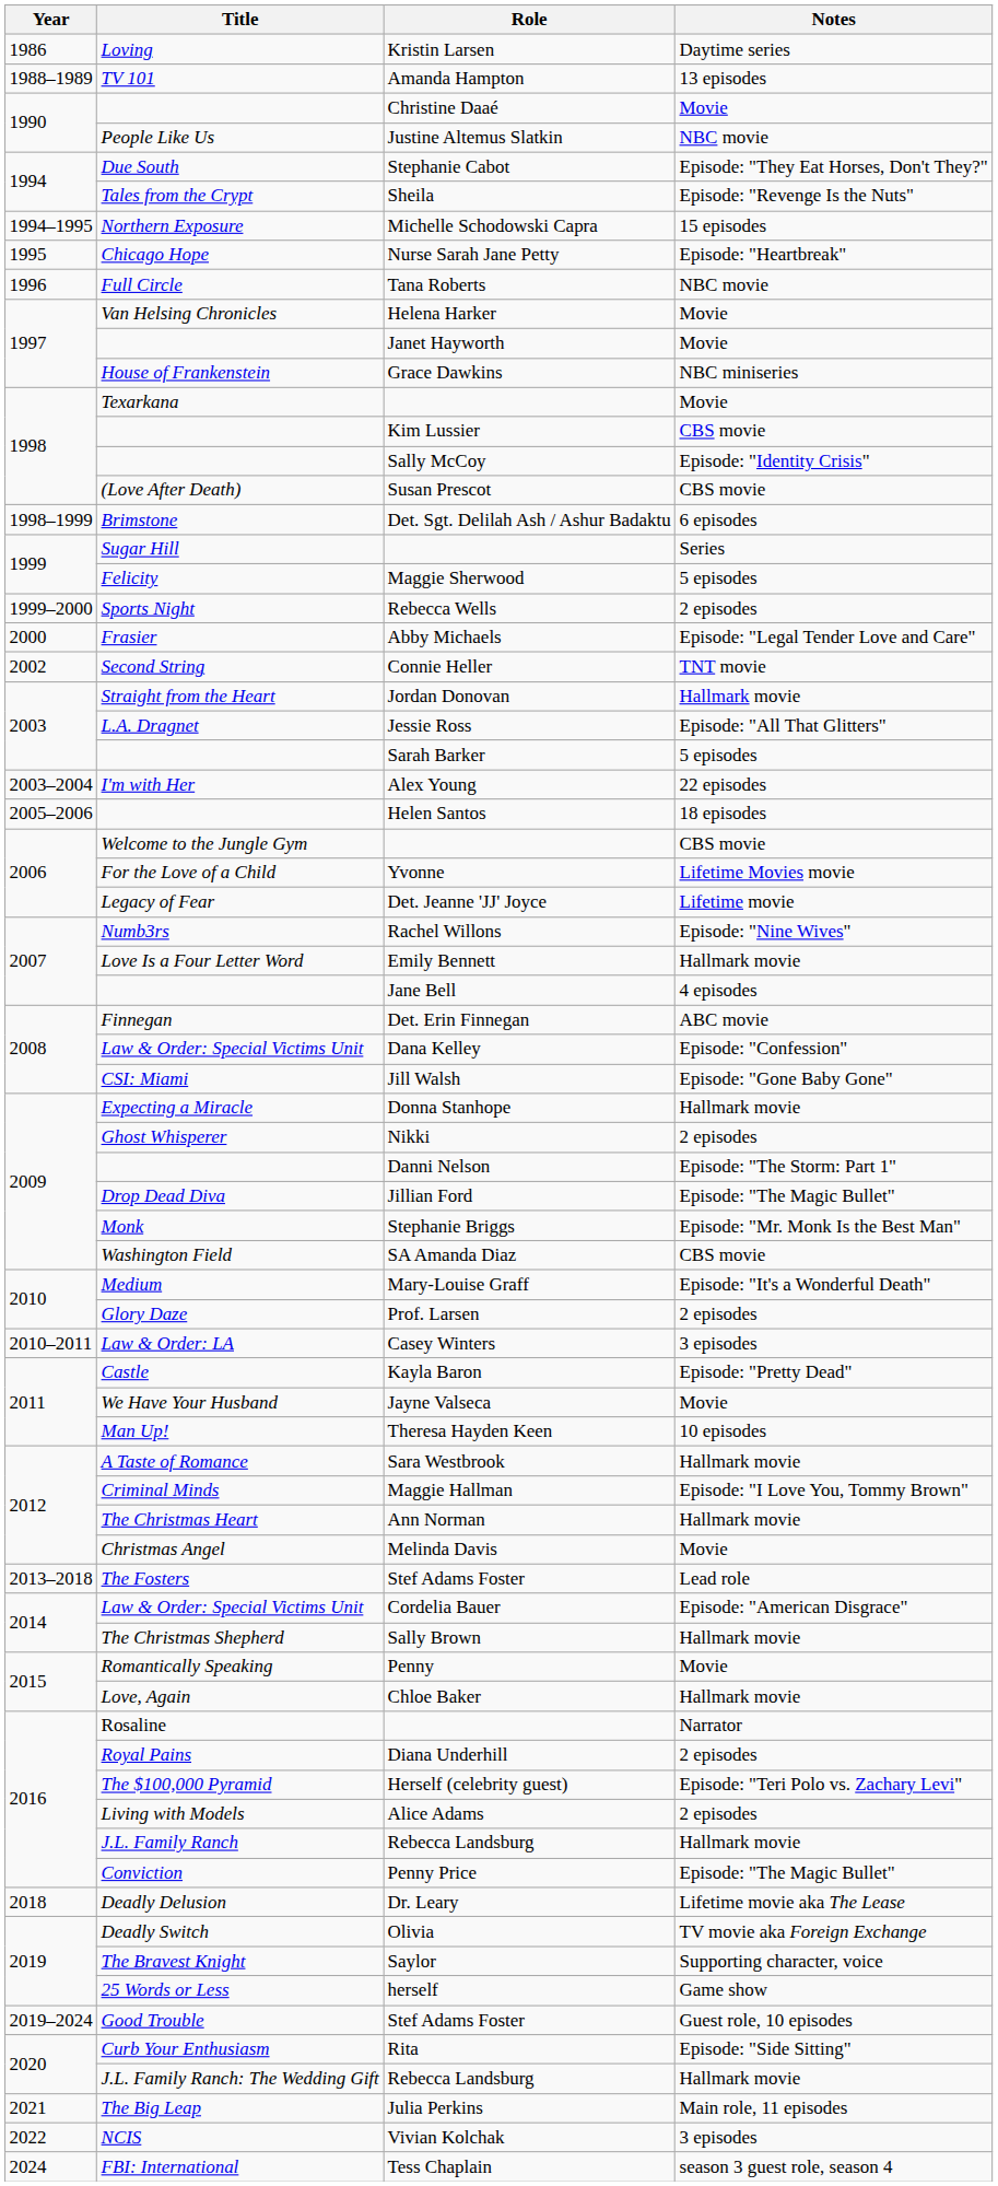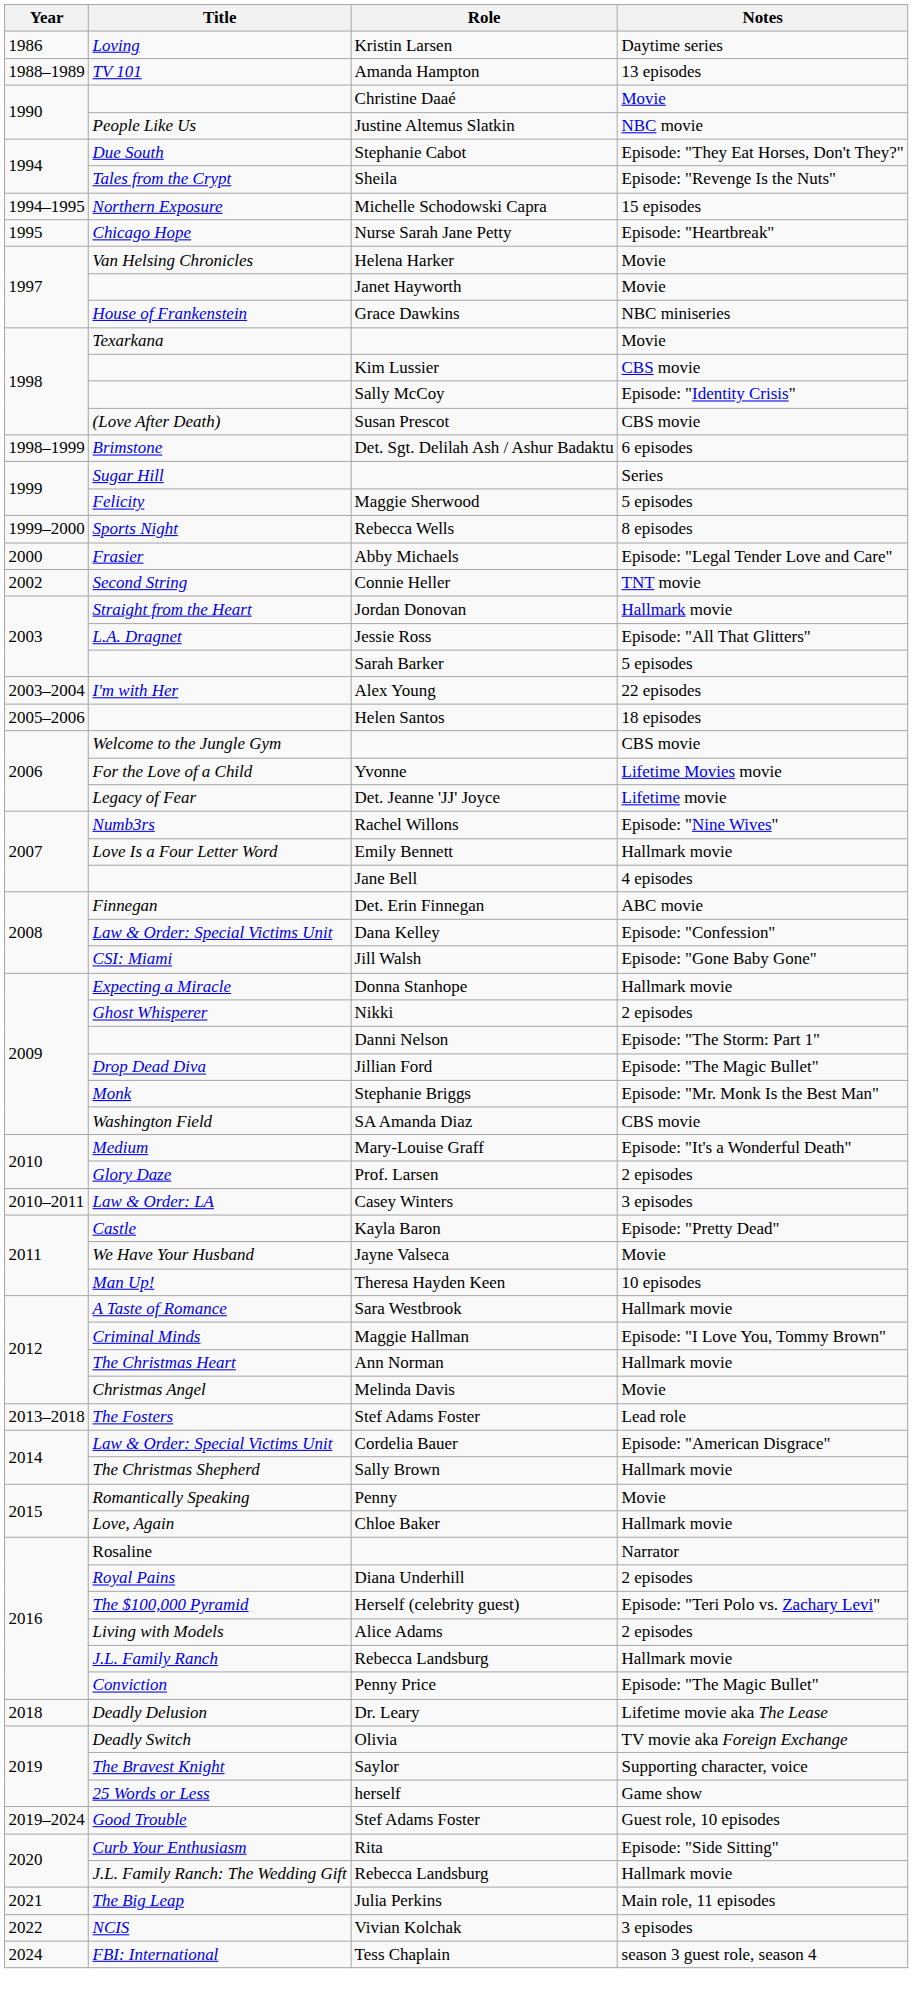- row: 1996 | Full Circle | Tana Roberts | NBC movie
Rebecca Wells | Notes: 2 episodes -> 8 episodes
